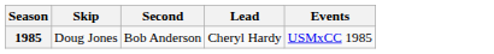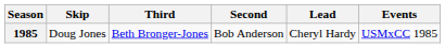+ column: Third | Beth Bronger-Jones
